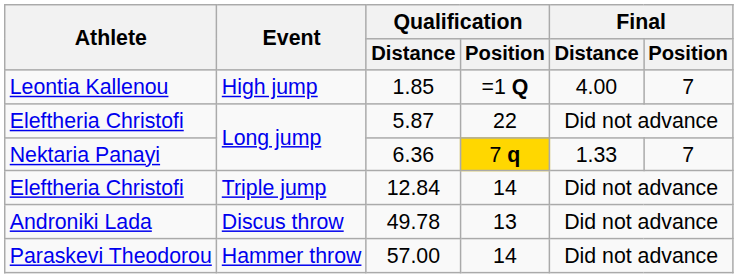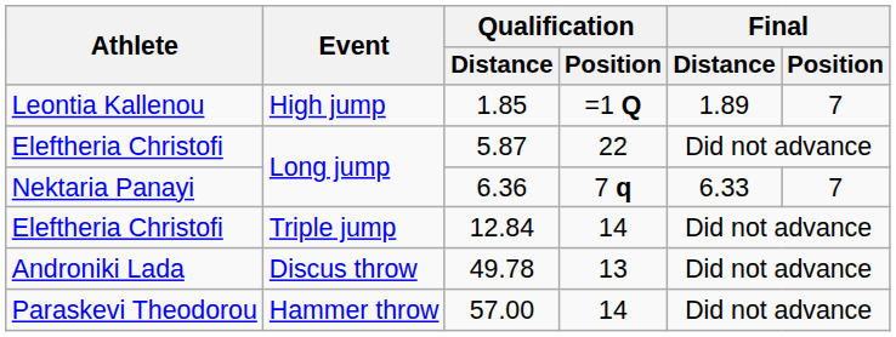1.85 | Final / Distance: 4.00 -> 1.89
6.36 | Qualification / Position: gold background -> no background
6.36 | Final / Distance: 1.33 -> 6.33
